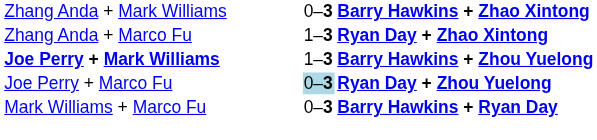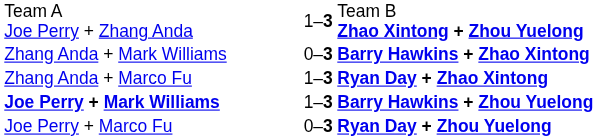+ row: Team A Joe Perry + Zhang Anda | 1–3 | Team B Zhao Xintong + Zhou Yuelong
Joe Perry + Marco Fu | column 2: lightblue background -> no background
- row: Mark Williams + Marco Fu | 0–3 | Barry Hawkins + Ryan Day
